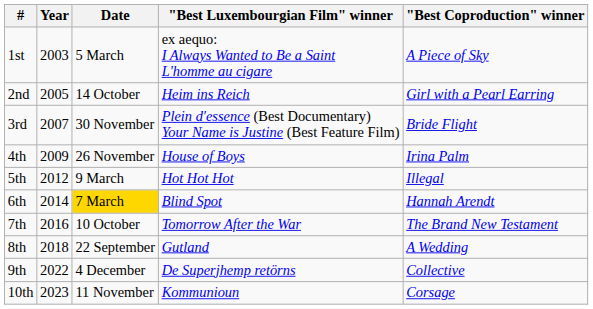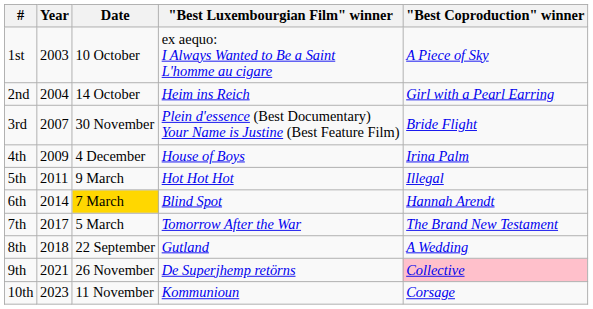1st | Date: 5 March -> 10 October
2nd | Year: 2005 -> 2004
4th | Date: 26 November -> 4 December
5th | Year: 2012 -> 2011
7th | Year: 2016 -> 2017
7th | Date: 10 October -> 5 March
9th | Year: 2022 -> 2021
9th | Date: 4 December -> 26 November
9th | "Best Coproduction" winner: no background -> pink background
